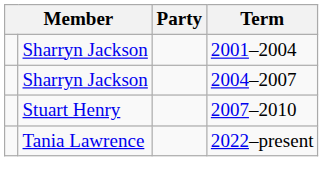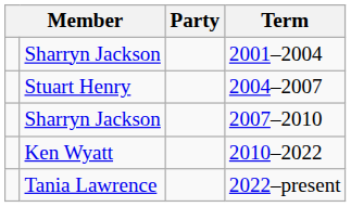2004–2007 | column 2: Sharryn Jackson -> Stuart Henry
2007–2010 | column 2: Stuart Henry -> Sharryn Jackson
+ row: Ken Wyatt | 2010–2022
